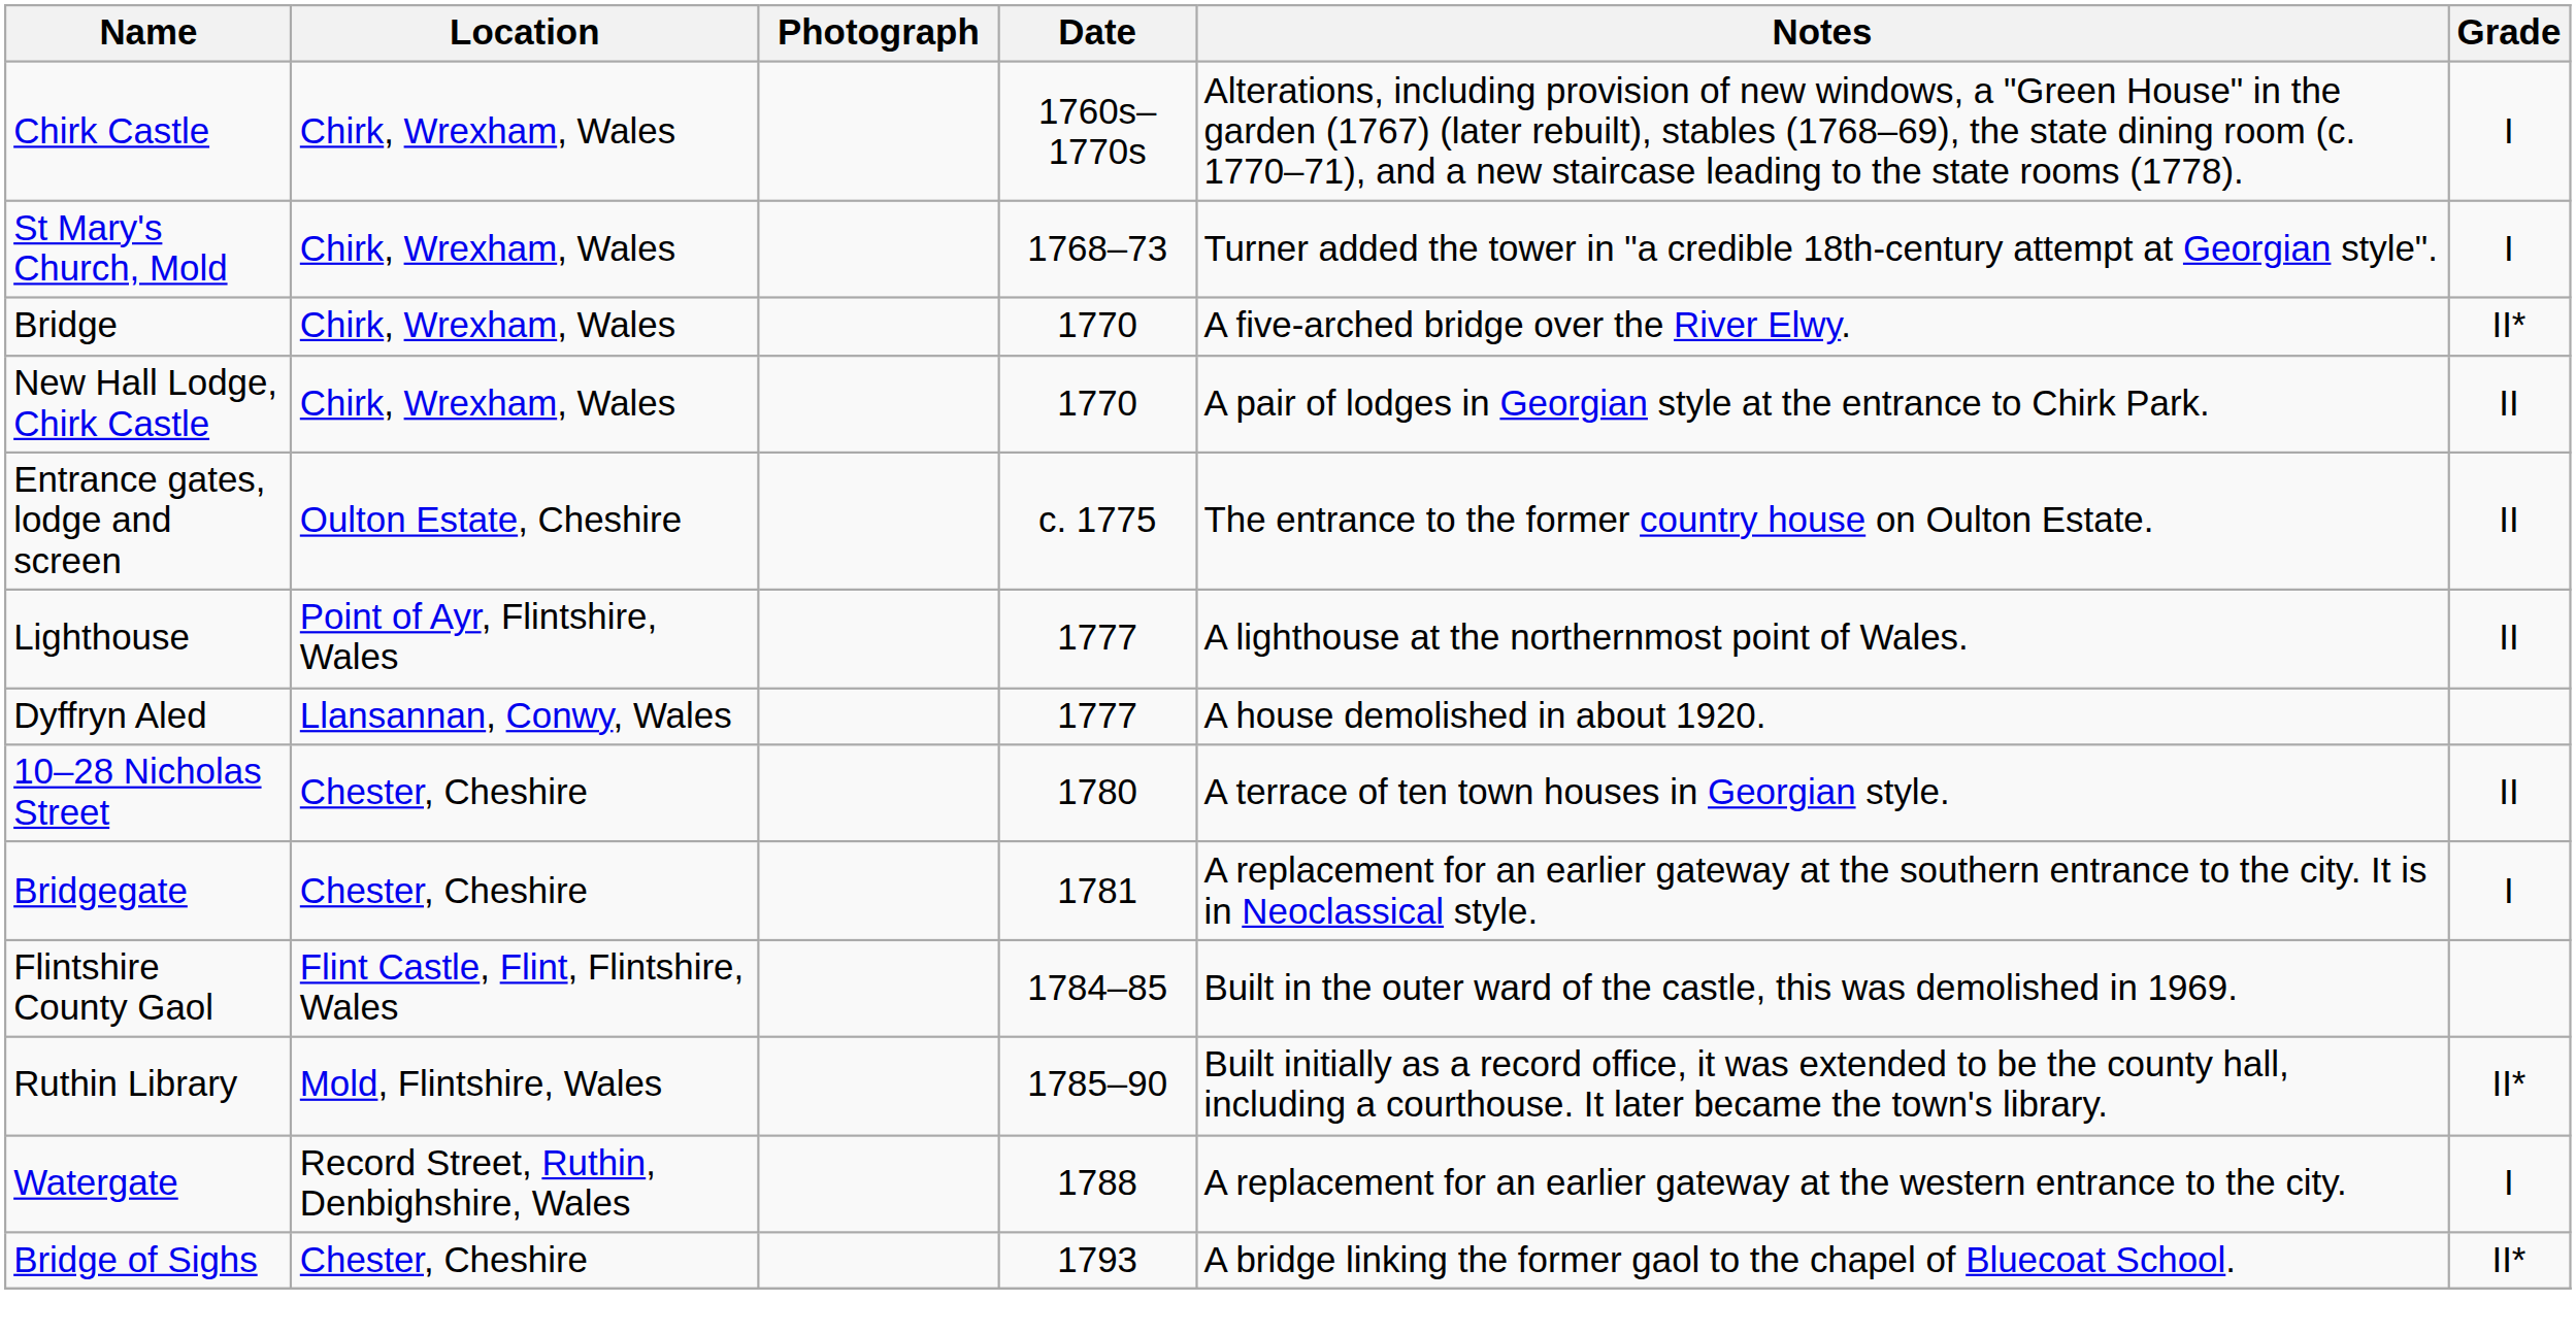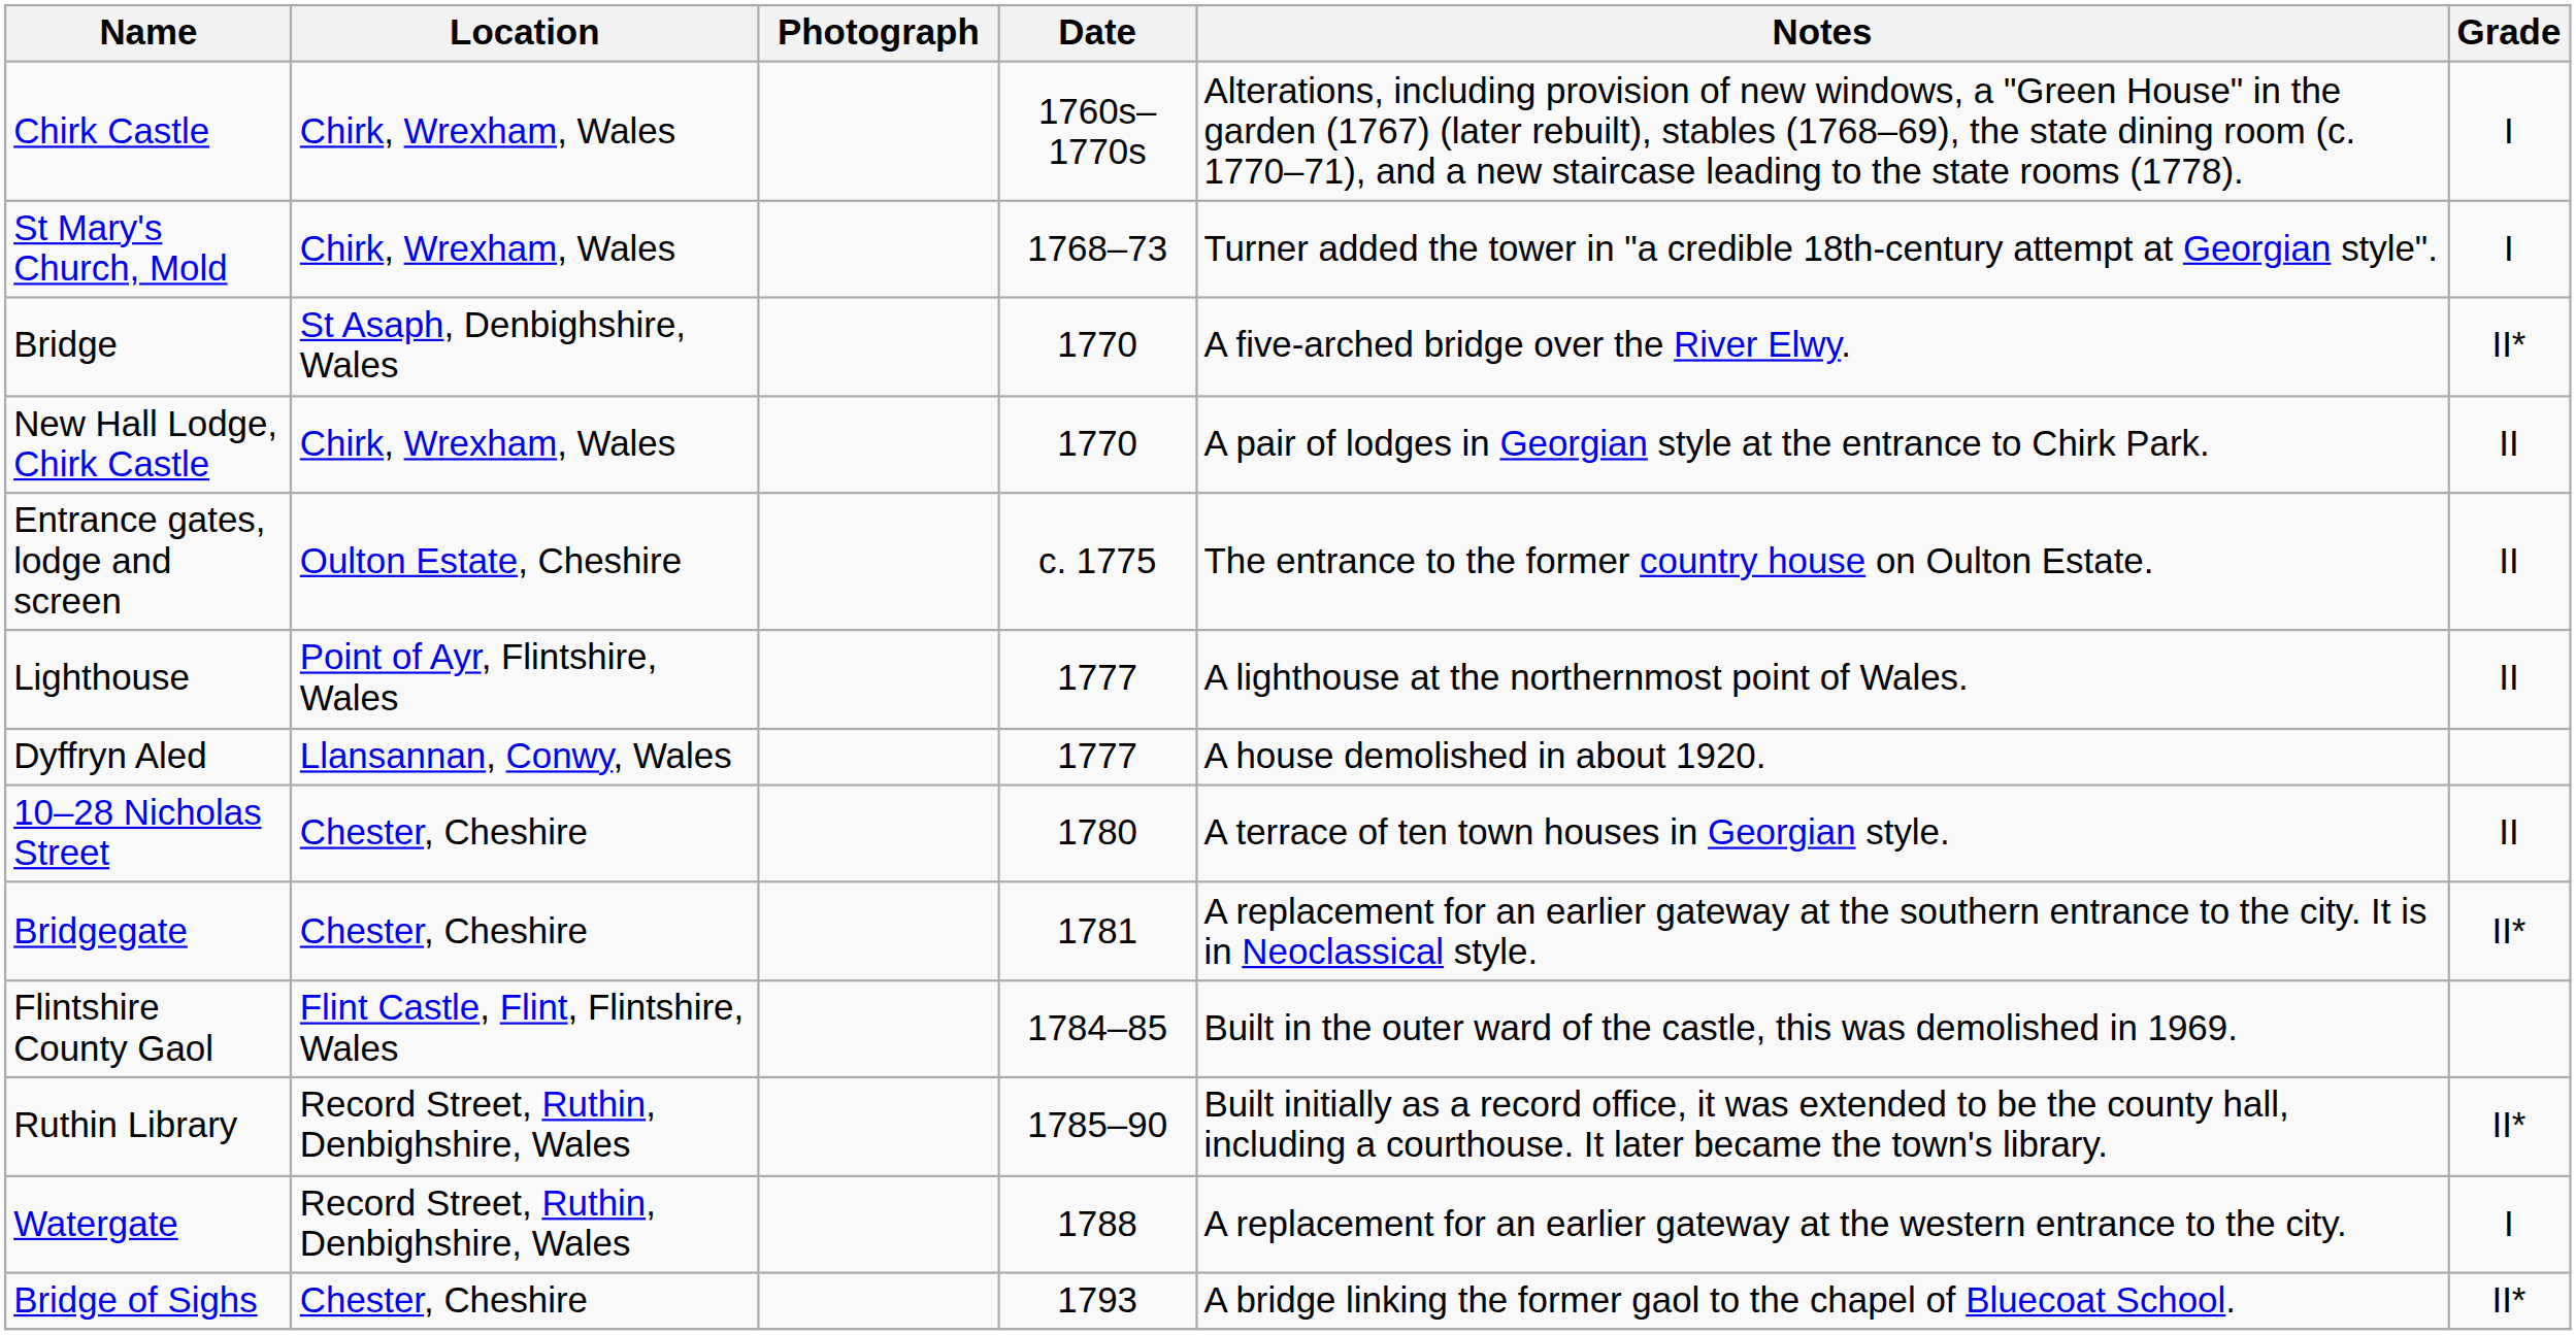Bridge | Location: Chirk, Wrexham, Wales -> St Asaph, Denbighshire, Wales
Bridgegate | Grade: I -> II*
Ruthin Library | Location: Mold, Flintshire, Wales -> Record Street, Ruthin, Denbighshire, Wales
